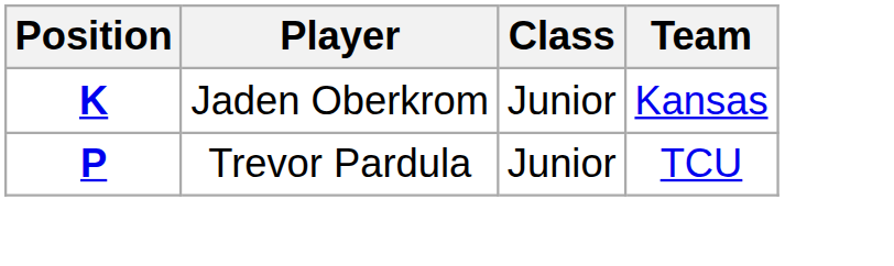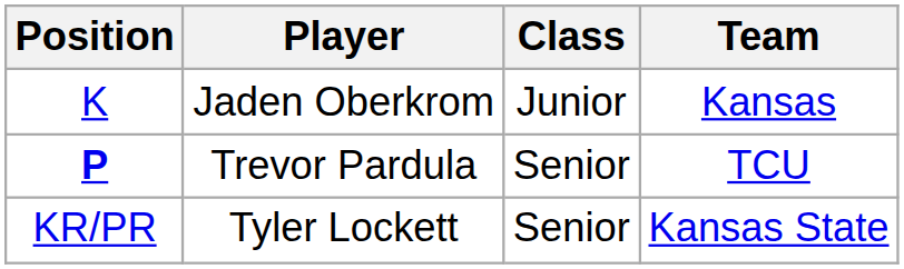Jaden Oberkrom | Position: bold -> normal
Trevor Pardula | Class: Junior -> Senior
+ row: KR/PR | Tyler Lockett | Senior | Kansas State
